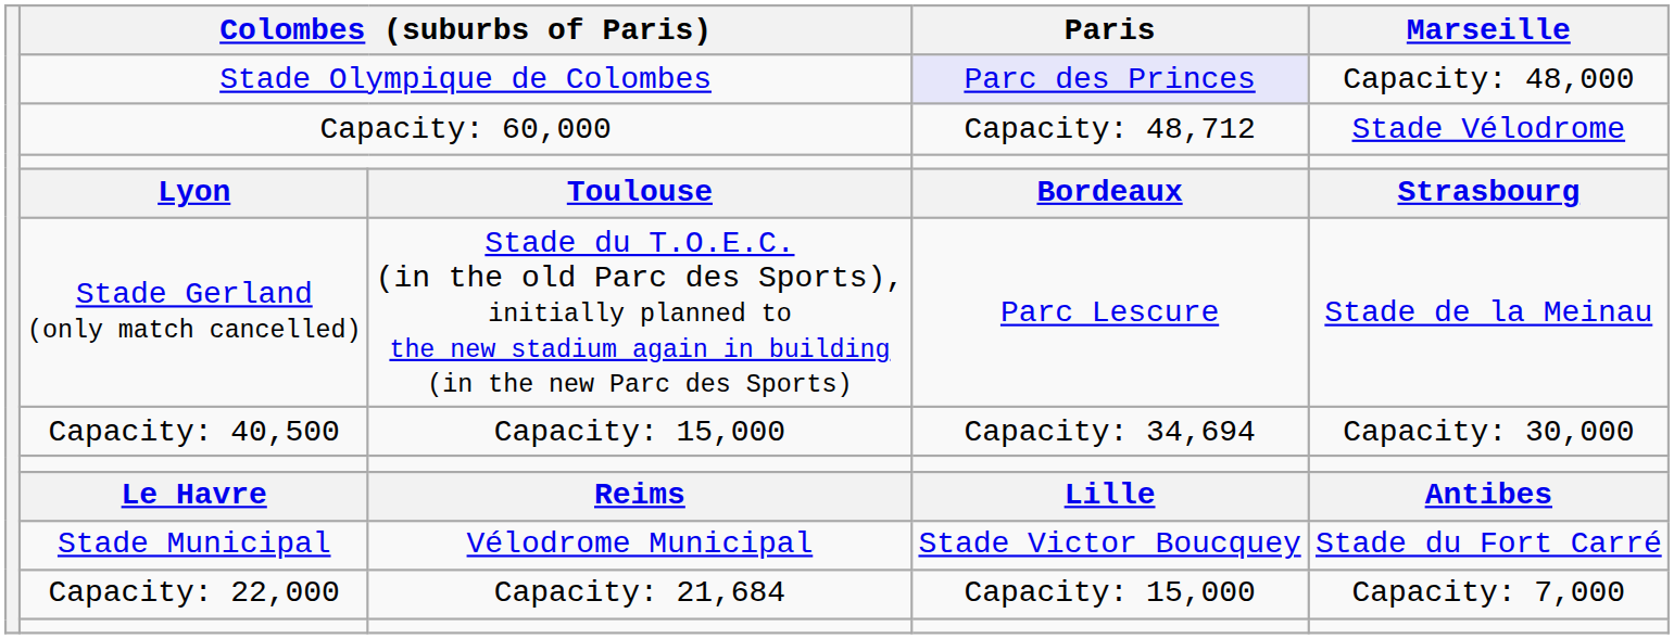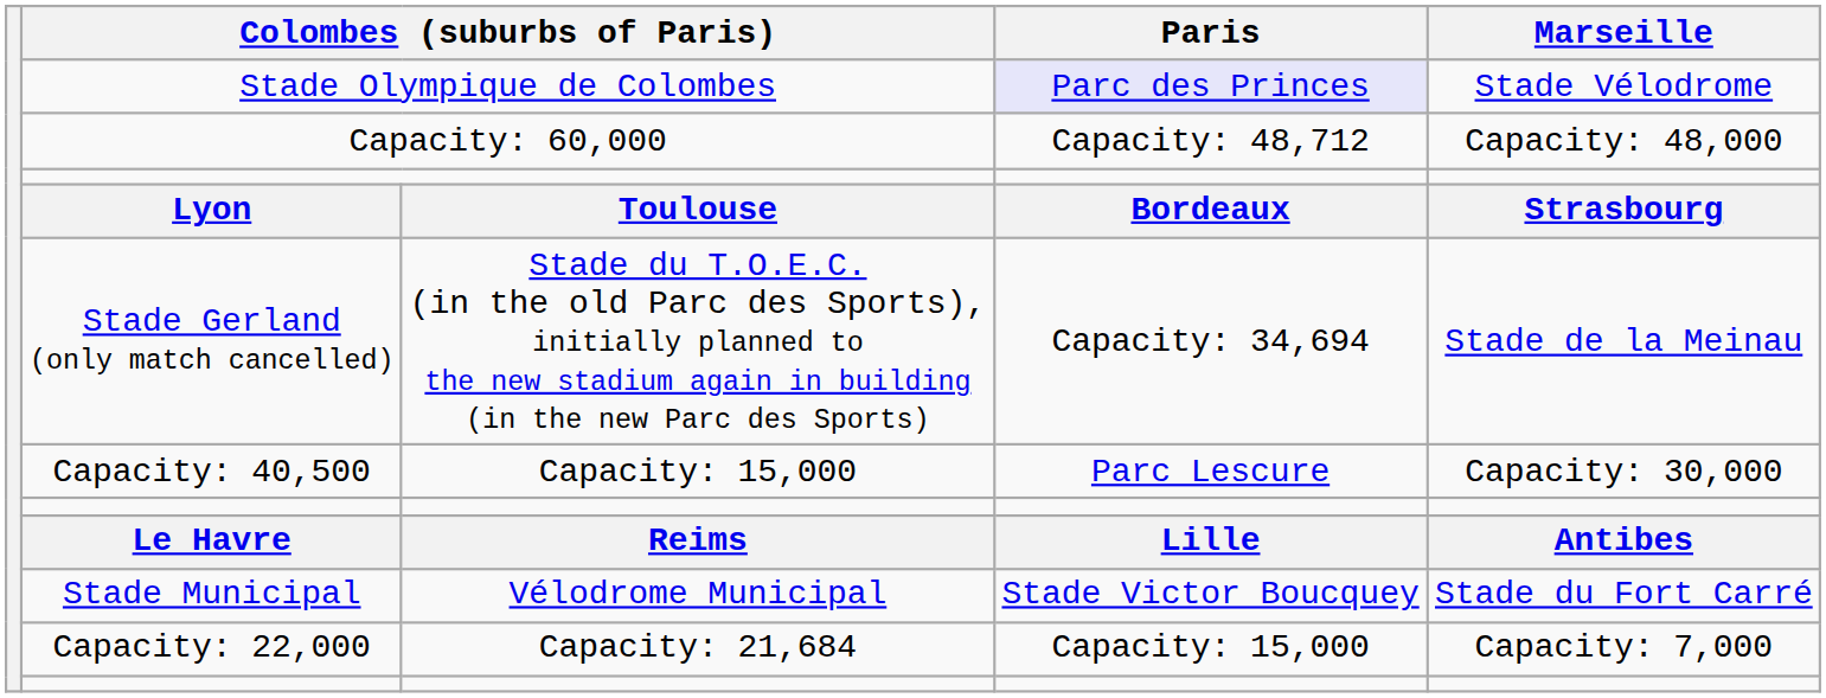Stade Olympique de Colombes | Marseille: Capacity: 48,000 -> Stade Vélodrome
Capacity: 60,000 | Marseille: Stade Vélodrome -> Capacity: 48,000
Stade Gerland (only match cancelled) | Paris: Parc Lescure -> Capacity: 34,694
Capacity: 40,500 | Paris: Capacity: 34,694 -> Parc Lescure
